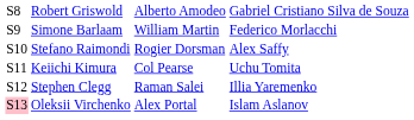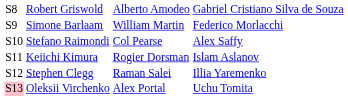Stefano Raimondi | column 3: Rogier Dorsman -> Col Pearse
Keiichi Kimura | column 3: Col Pearse -> Rogier Dorsman
Keiichi Kimura | column 4: Uchu Tomita -> Islam Aslanov
Oleksii Virchenko | column 4: Islam Aslanov -> Uchu Tomita
